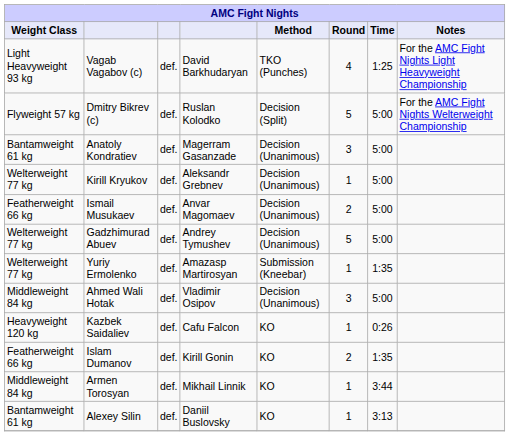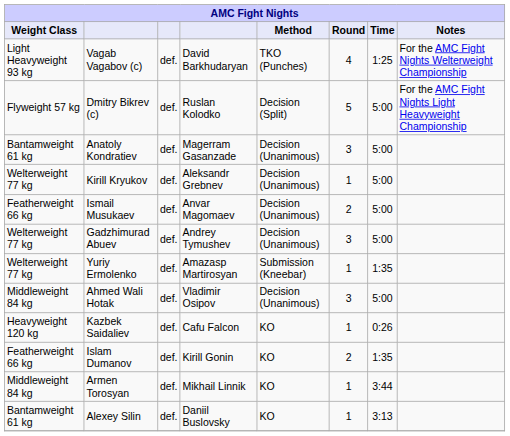Vagab Vagabov (c) | Notes: For the AMC Fight Nights Light Heavyweight Championship -> For the AMC Fight Nights Welterweight Championship
Dmitry Bikrev (c) | Notes: For the AMC Fight Nights Welterweight Championship -> For the AMC Fight Nights Light Heavyweight Championship
Gadzhimurad Abuev | Round: 5 -> 3
